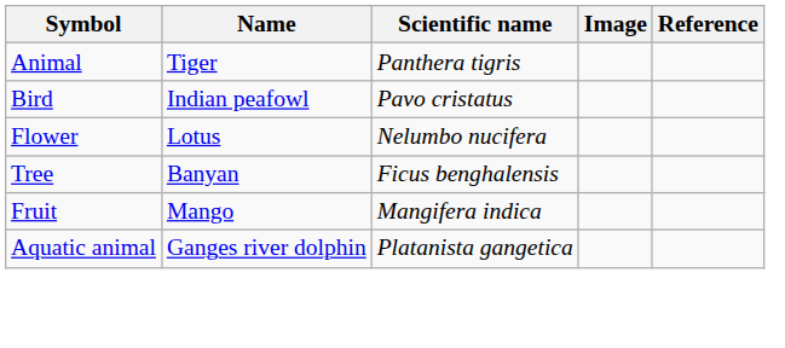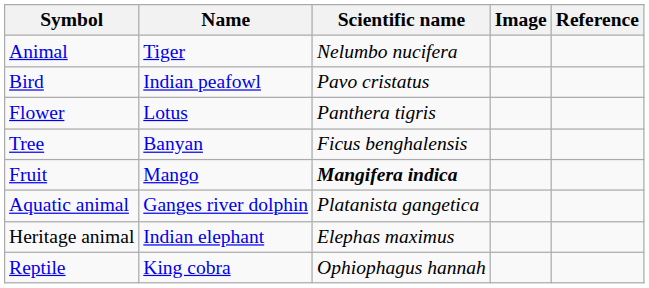Animal | Scientific name: Panthera tigris -> Nelumbo nucifera
Flower | Scientific name: Nelumbo nucifera -> Panthera tigris
Fruit | Scientific name: normal -> bold
+ row: Heritage animal | Indian elephant | Elephas maximus
+ row: Reptile | King cobra | Ophiophagus hannah
